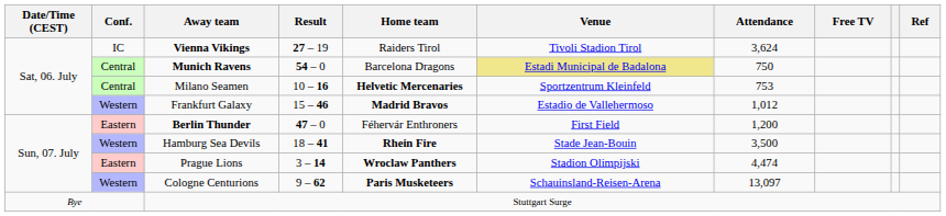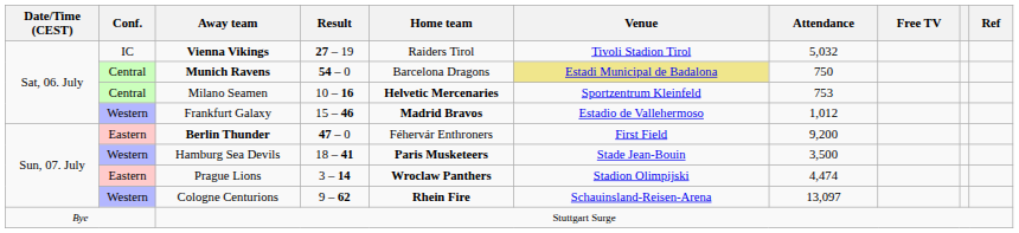Vienna Vikings | Attendance: 3,624 -> 5,032
Berlin Thunder | Attendance: 1,200 -> 9,200
Hamburg Sea Devils | Home team: Rhein Fire -> Paris Musketeers
Cologne Centurions | Home team: Paris Musketeers -> Rhein Fire
